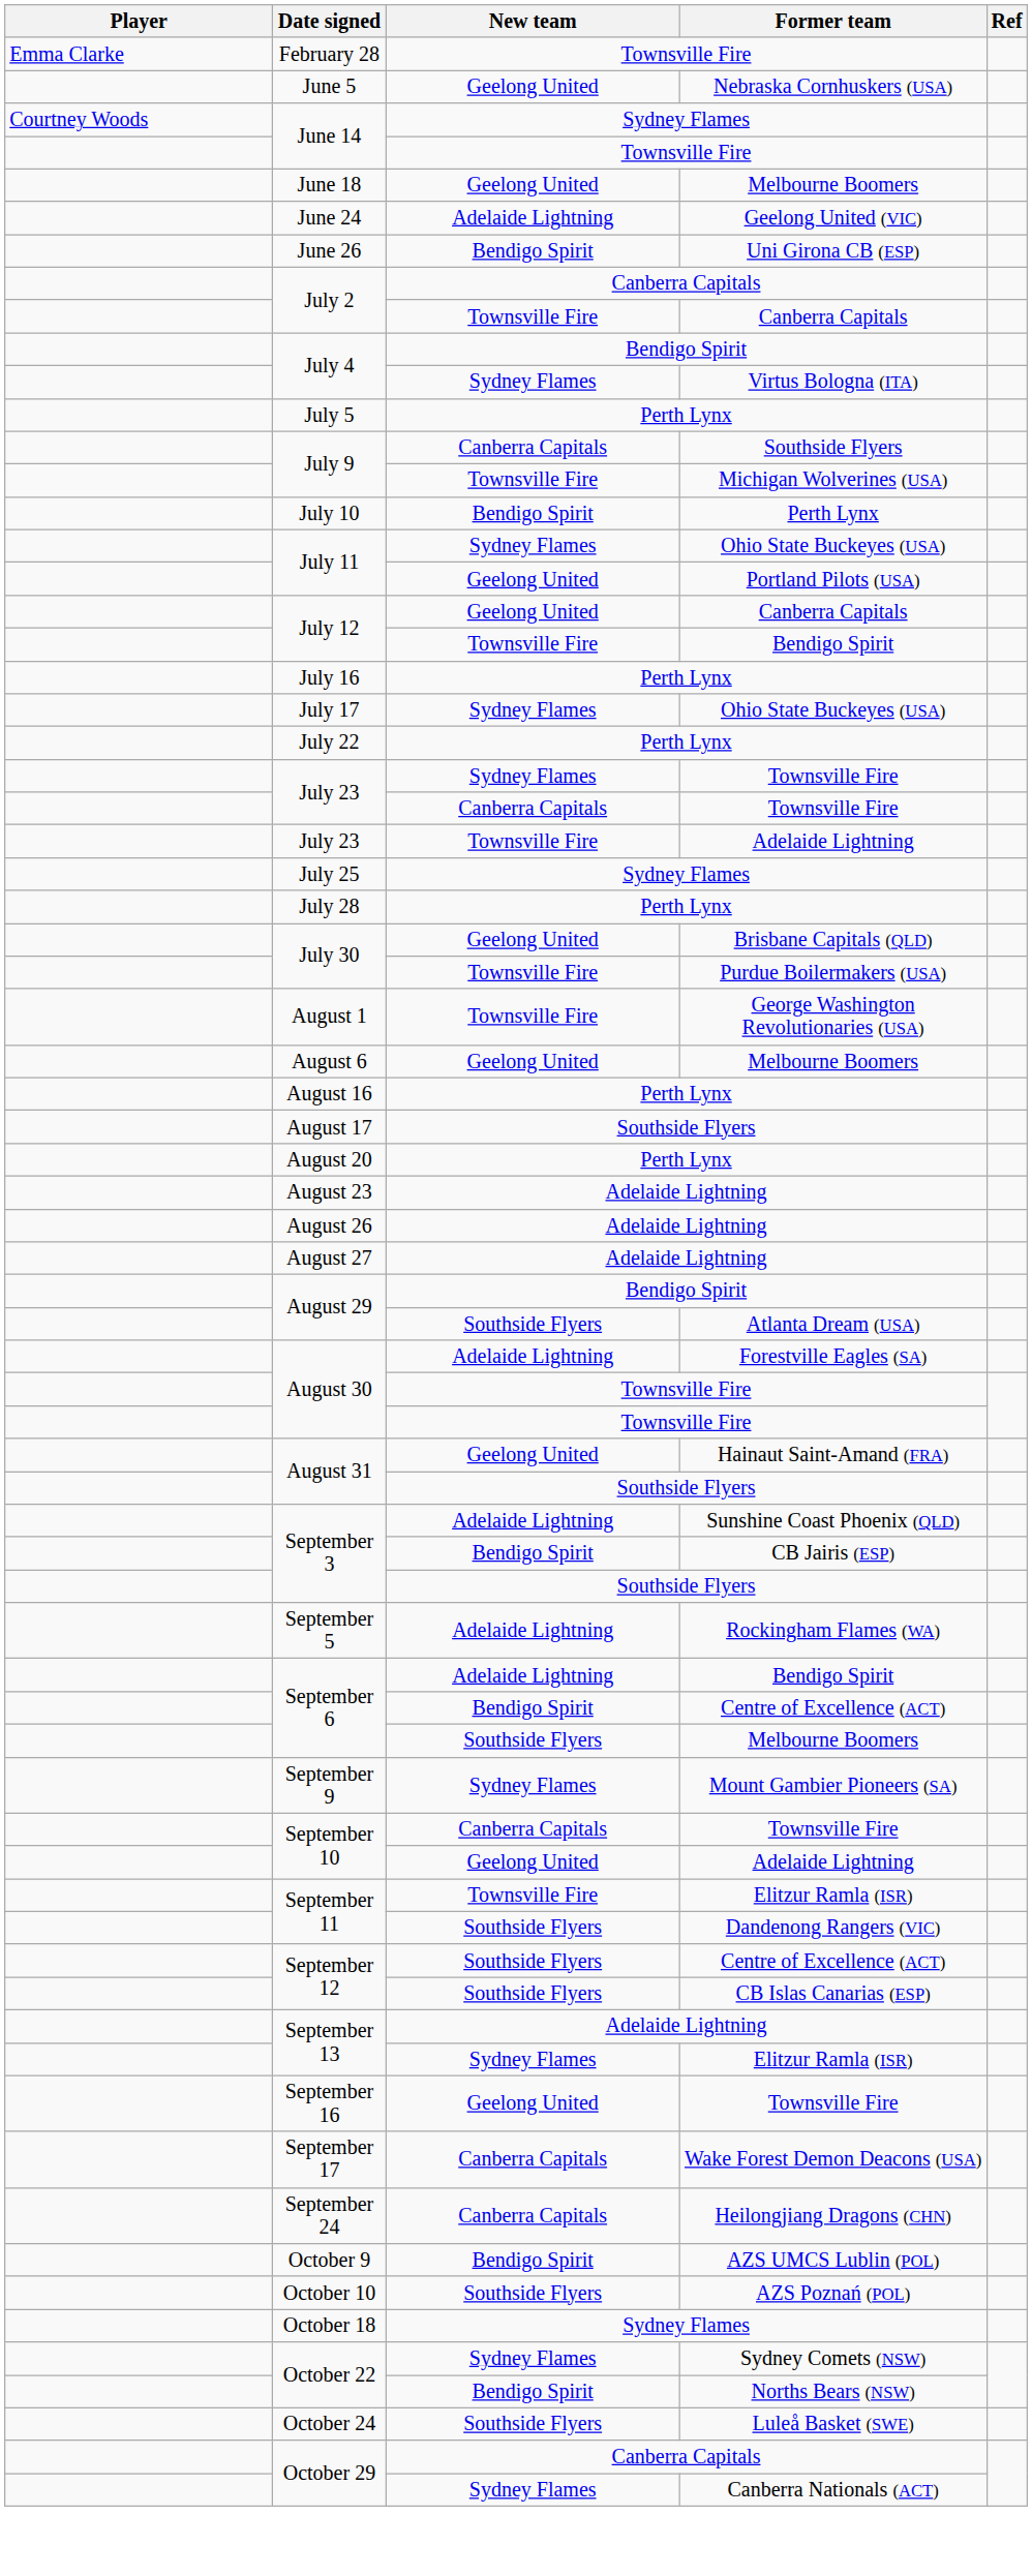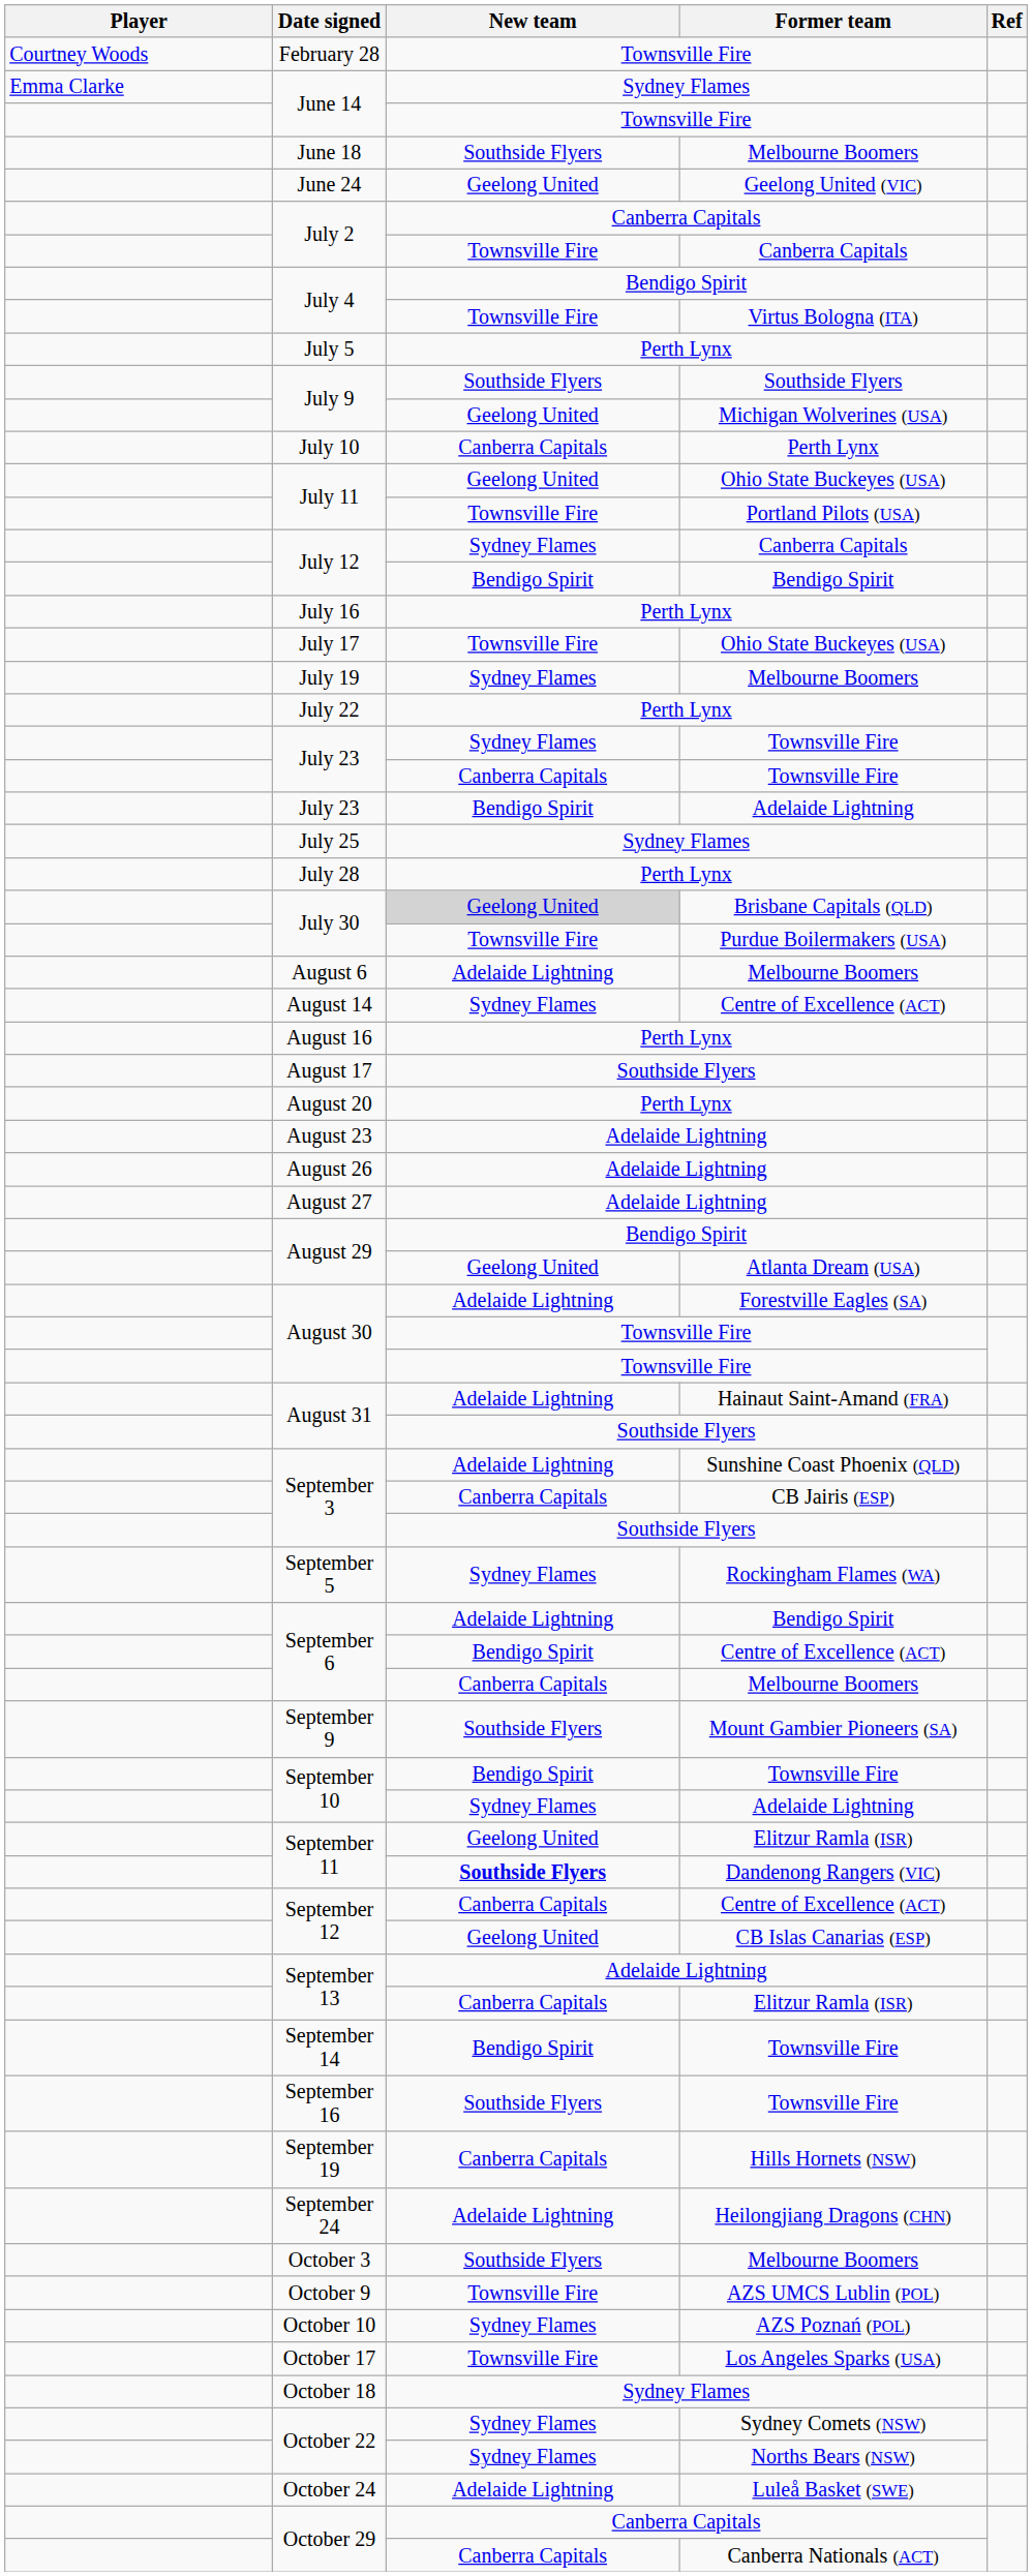February 28 | Player: Emma Clarke -> Courtney Woods
- row: June 5 | Geelong United | Nebraska Cornhuskers (USA)
June 14 / Sydney Flames | Player: Courtney Woods -> Emma Clarke
June 18 | New team: Geelong United -> Southside Flyers
June 24 | New team: Adelaide Lightning -> Geelong United
- row: June 26 | Bendigo Spirit | Uni Girona CB (ESP)
July 4 / Virtus Bologna (ITA) | New team: Sydney Flames -> Townsville Fire
July 9 / Southside Flyers | New team: Canberra Capitals -> Southside Flyers
July 9 / Michigan Wolverines (USA) | New team: Townsville Fire -> Geelong United
July 10 | New team: Bendigo Spirit -> Canberra Capitals
July 11 / Ohio State Buckeyes (USA) | New team: Sydney Flames -> Geelong United
July 11 / Portland Pilots (USA) | New team: Geelong United -> Townsville Fire
July 12 / Canberra Capitals | New team: Geelong United -> Sydney Flames
July 12 / Bendigo Spirit | New team: Townsville Fire -> Bendigo Spirit
July 17 | New team: Sydney Flames -> Townsville Fire
+ row: July 19 | Sydney Flames | Melbourne Boomers
July 23 / Adelaide Lightning | New team: Townsville Fire -> Bendigo Spirit
July 30 / Brisbane Capitals (QLD) | New team: no background -> lightgrey background
- row: August 1 | Townsville Fire | George Washington Revolutionaries (USA)
August 6 | New team: Geelong United -> Adelaide Lightning
+ row: August 14 | Sydney Flames | Centre of Excellence (ACT)
August 29 / Atlanta Dream (USA) | New team: Southside Flyers -> Geelong United
August 31 / Hainaut Saint-Amand (FRA) | New team: Geelong United -> Adelaide Lightning
September 3 / CB Jairis (ESP) | New team: Bendigo Spirit -> Canberra Capitals
September 5 | New team: Adelaide Lightning -> Sydney Flames
September 6 / Melbourne Boomers | New team: Southside Flyers -> Canberra Capitals
September 9 | New team: Sydney Flames -> Southside Flyers
September 10 / Townsville Fire | New team: Canberra Capitals -> Bendigo Spirit
September 10 / Adelaide Lightning | New team: Geelong United -> Sydney Flames
September 11 / Elitzur Ramla (ISR) | New team: Townsville Fire -> Geelong United
September 11 / Dandenong Rangers (VIC) | New team: normal -> bold
September 12 / Centre of Excellence (ACT) | New team: Southside Flyers -> Canberra Capitals
September 12 / CB Islas Canarias (ESP) | New team: Southside Flyers -> Geelong United
September 13 / Elitzur Ramla (ISR) | New team: Sydney Flames -> Canberra Capitals
+ row: September 14 | Bendigo Spirit | Townsville Fire
September 16 | New team: Geelong United -> Southside Flyers
- row: September 17 | Canberra Capitals | Wake Forest Demon Deacons (USA)
+ row: September 19 | Canberra Capitals | Hills Hornets (NSW)
September 24 | New team: Canberra Capitals -> Adelaide Lightning
+ row: October 3 | Southside Flyers | Melbourne Boomers
October 9 | New team: Bendigo Spirit -> Townsville Fire
October 10 | New team: Southside Flyers -> Sydney Flames
+ row: October 17 | Townsville Fire | Los Angeles Sparks (USA)
October 22 / Norths Bears (NSW) | New team: Bendigo Spirit -> Sydney Flames
October 24 | New team: Southside Flyers -> Adelaide Lightning
October 29 / Canberra Nationals (ACT) | New team: Sydney Flames -> Canberra Capitals
